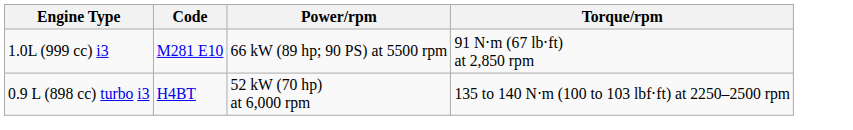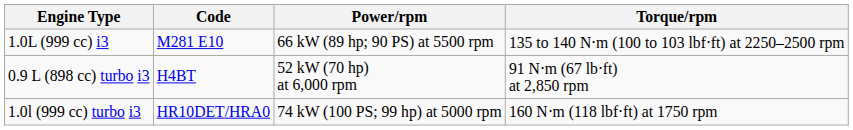1.0L (999 cc) i3 | Torque/rpm: 91 N⋅m (67 lb⋅ft) at 2,850 rpm -> 135 to 140 N⋅m (100 to 103 lbf⋅ft) at 2250–2500 rpm
0.9 L (898 cc) turbo i3 | Torque/rpm: 135 to 140 N⋅m (100 to 103 lbf⋅ft) at 2250–2500 rpm -> 91 N⋅m (67 lb⋅ft) at 2,850 rpm
+ row: 1.0l (999 cc) turbo i3 | HR10DET/HRA0 | 74 kW (100 PS; 99 hp) at 5000 rpm | 160 N⋅m (118 lbf⋅ft) at 1750 rpm
